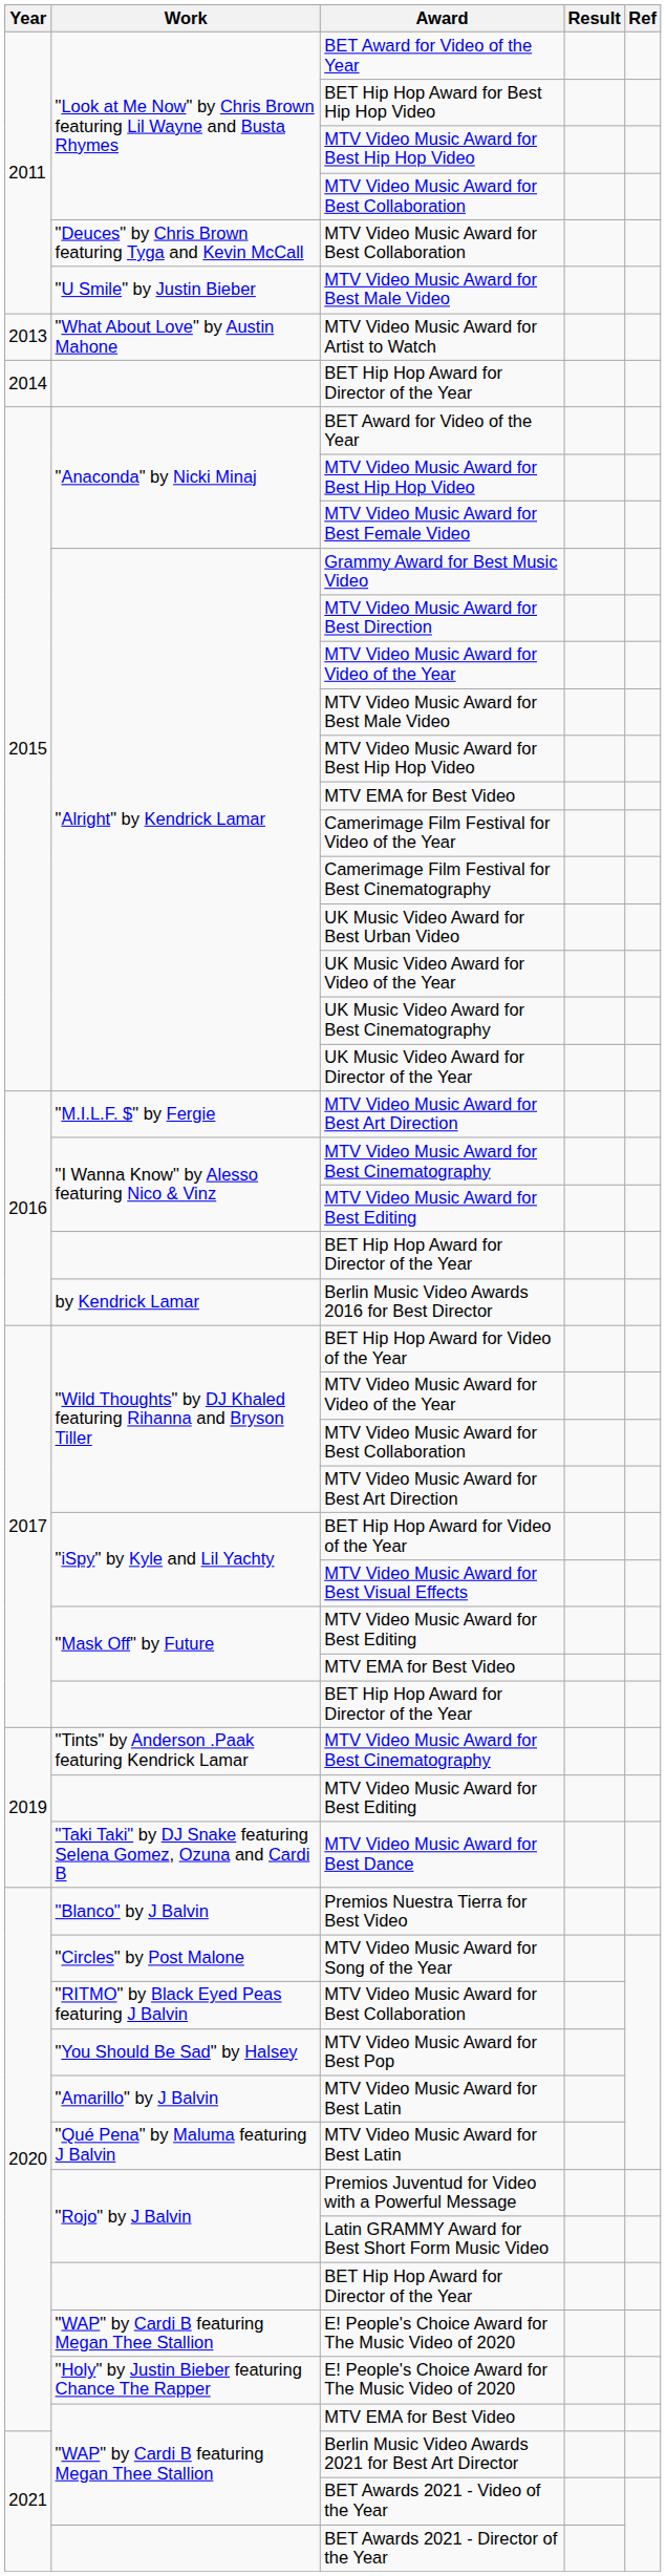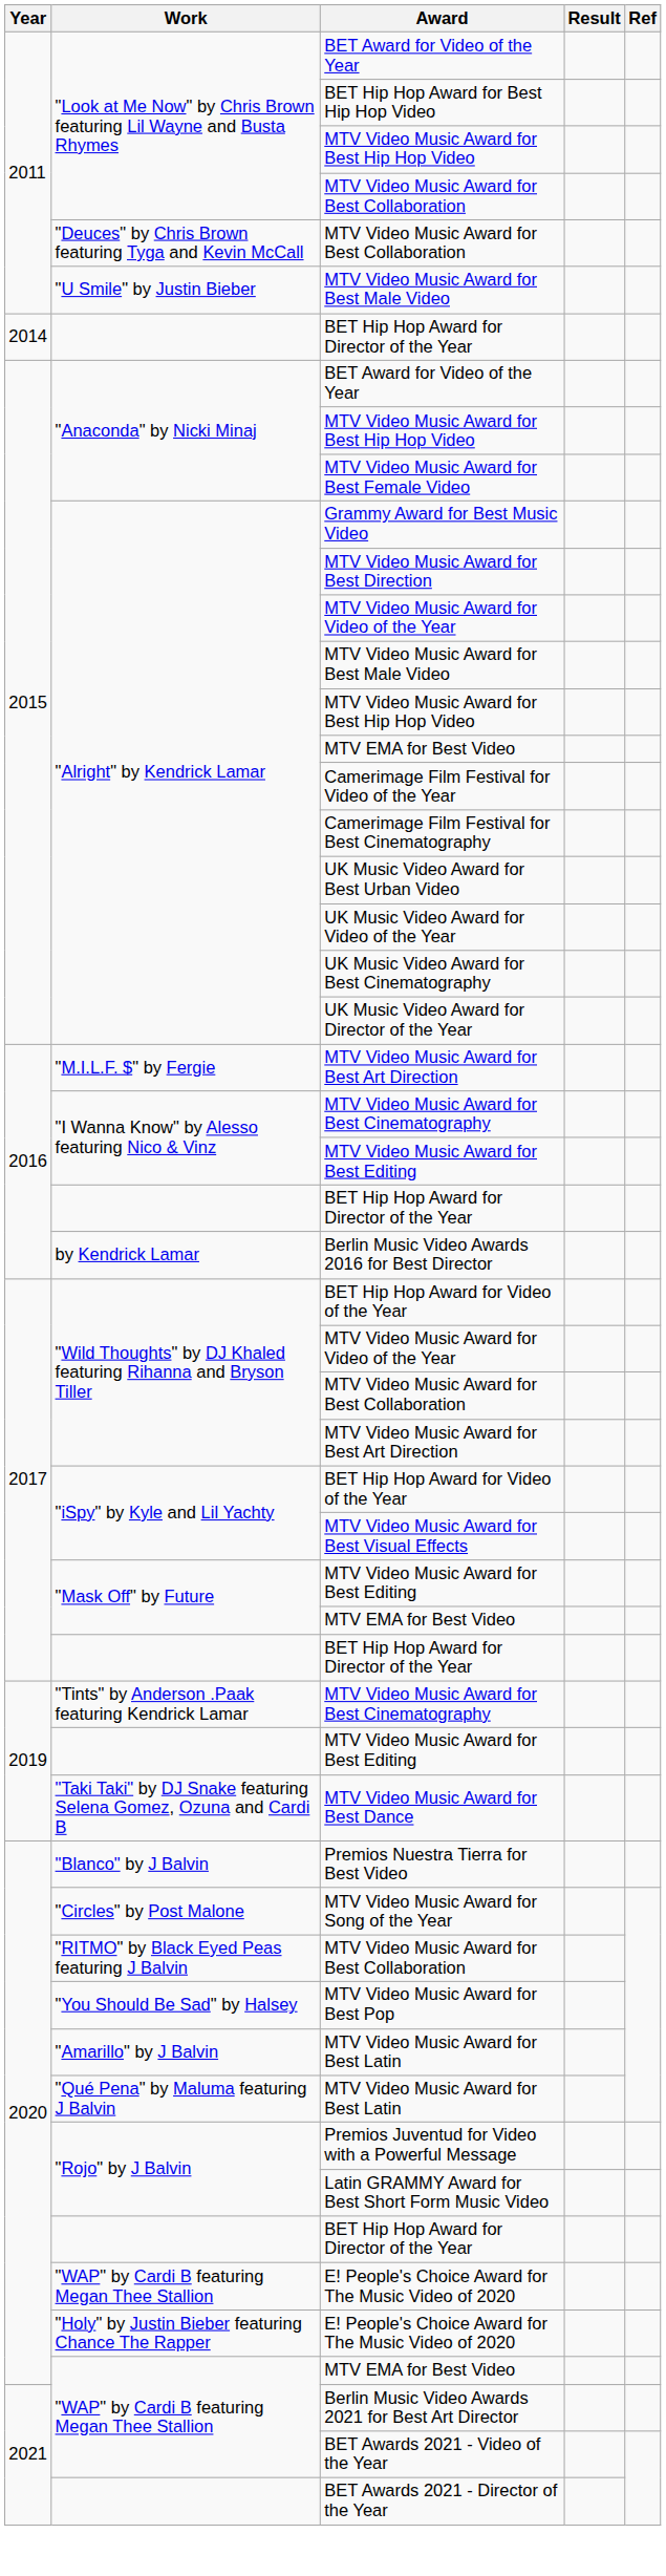- row: 2013 | "What About Love" by Austin Mahone | MTV Video Music Award for Artist to Watch
